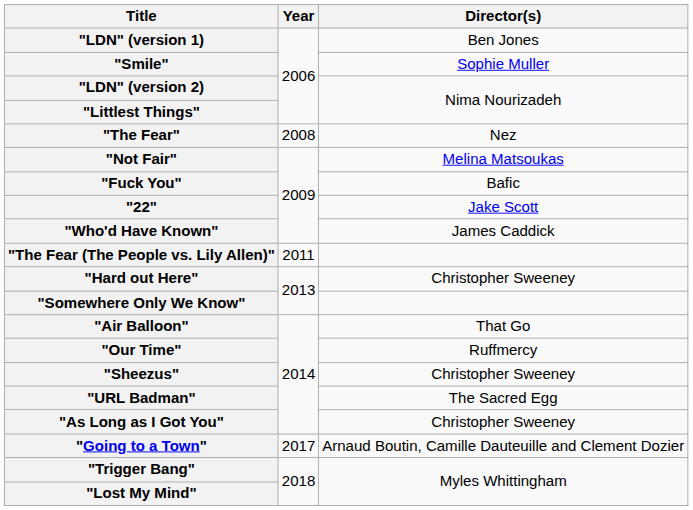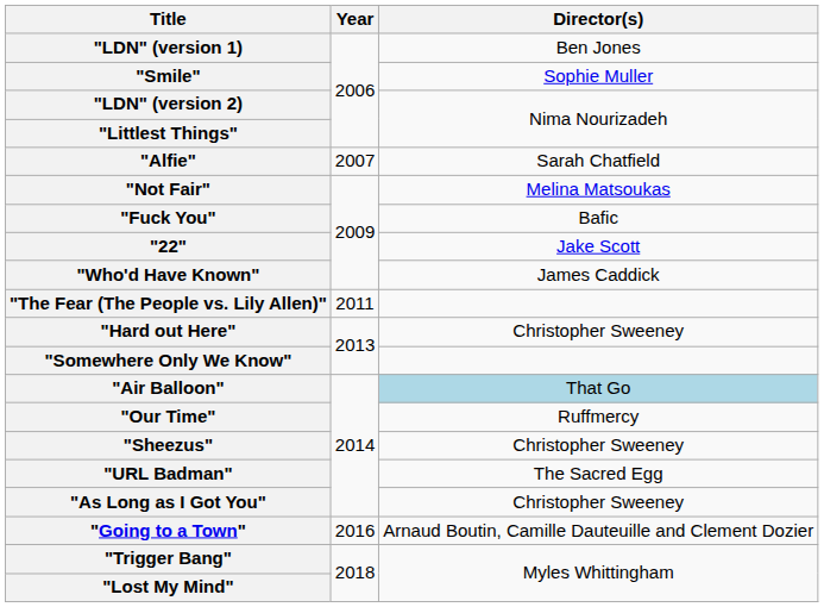+ row: "Alfie" | 2007 | Sarah Chatfield
- row: "The Fear" | 2008 | Nez
"Air Balloon" | Director(s): no background -> lightblue background
"Going to a Town" | Year: 2017 -> 2016
